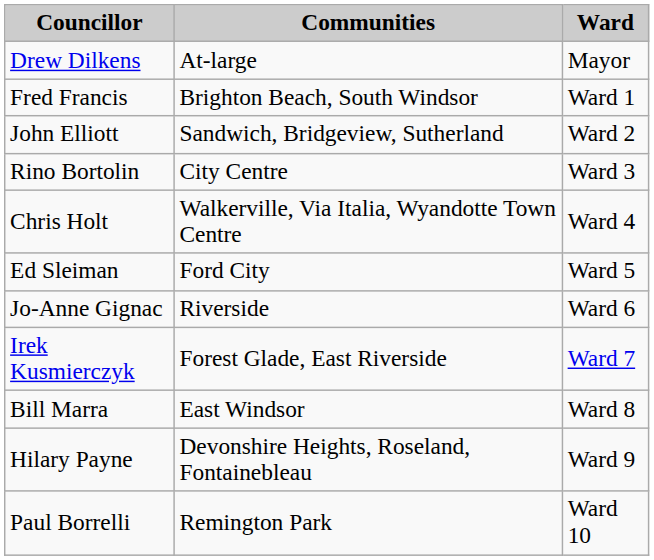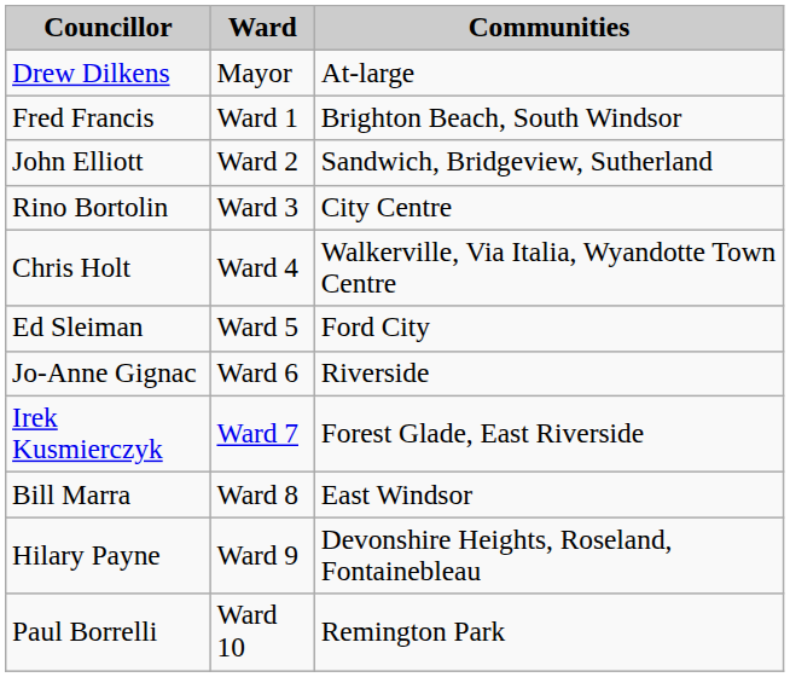columns swapped: Ward <-> Communities
